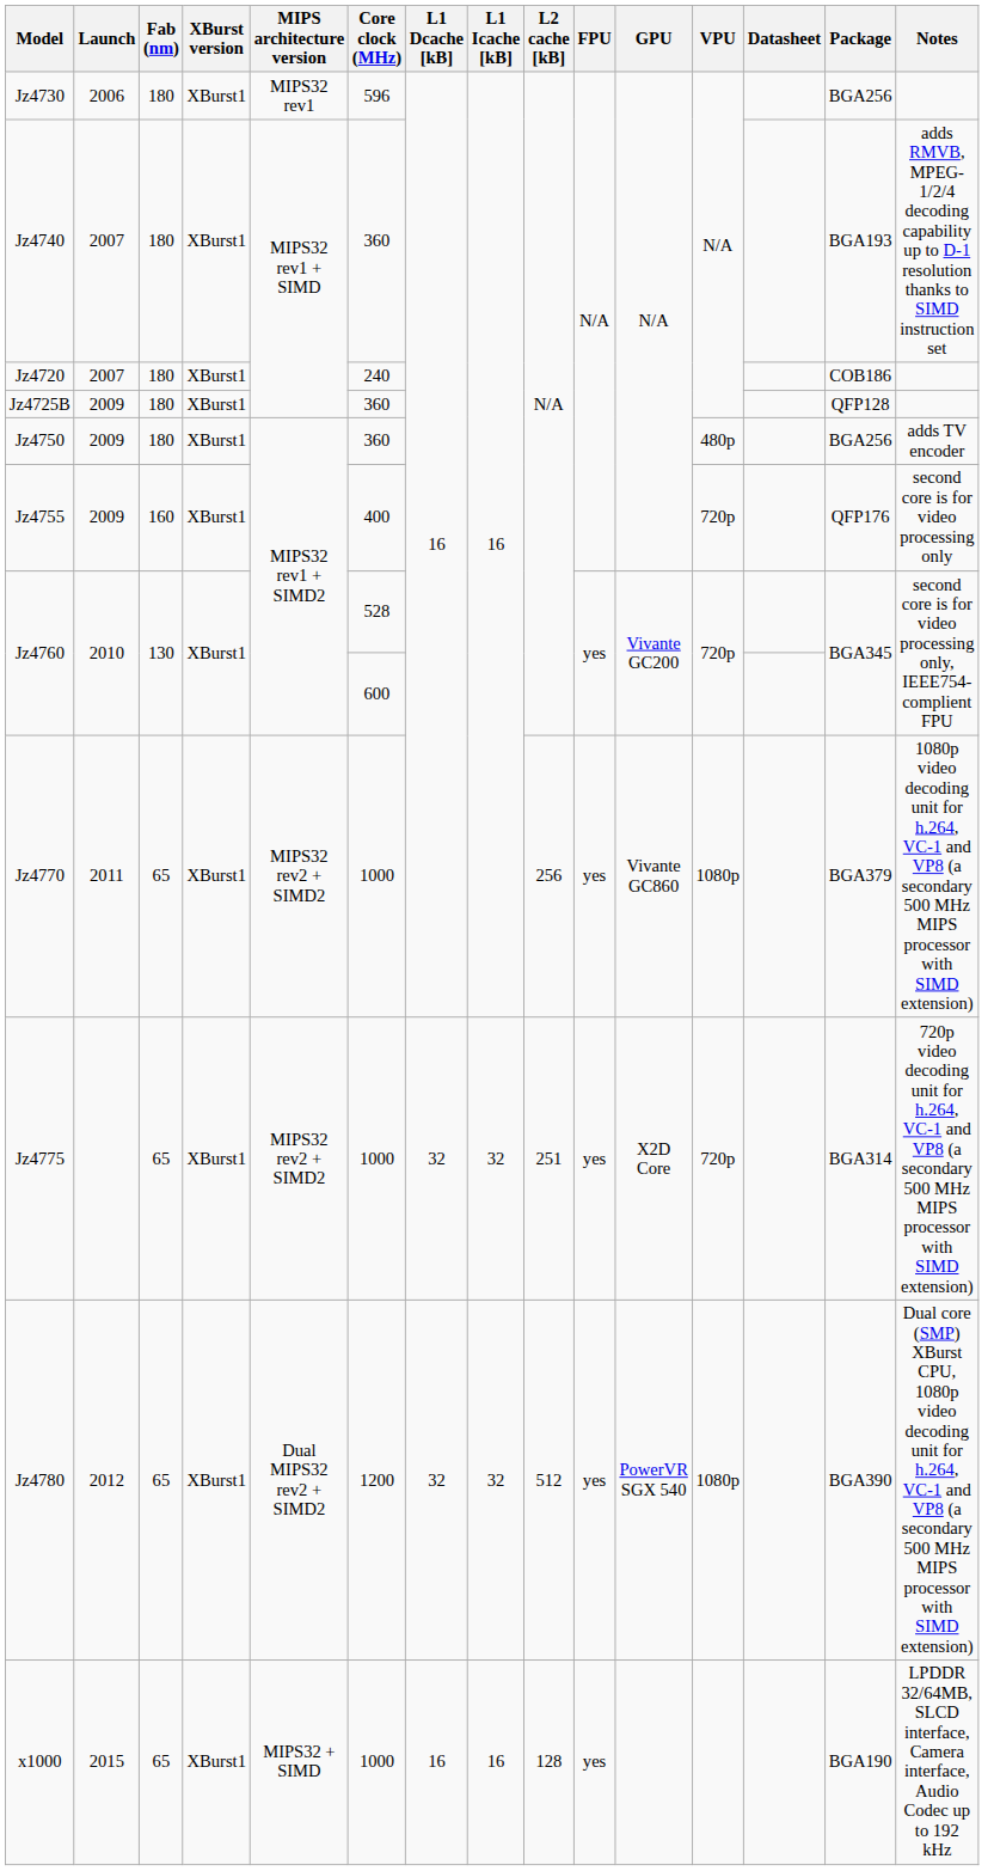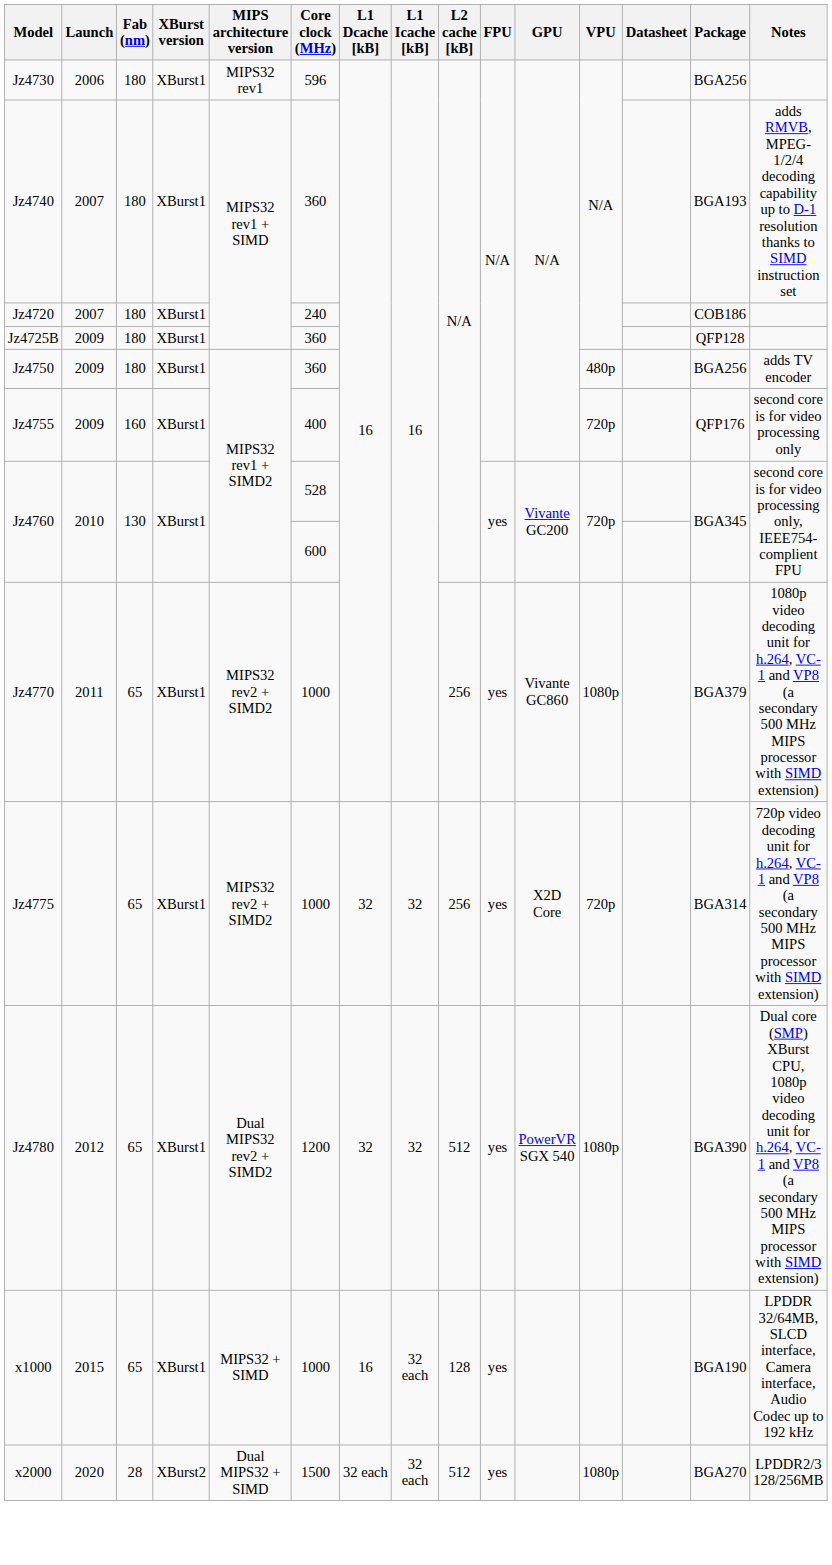Jz4775 | L2 cache [kB]: 251 -> 256
x1000 | L1 Icache [kB]: 16 -> 32 each
+ row: x2000 | 2020 | 28 | XBurst2 | Dual MIPS32 + SIMD | 1500 | 32 each | 32 each | 512 | yes | 1080p | BGA270 | LPDDR2/3 128/256MB
